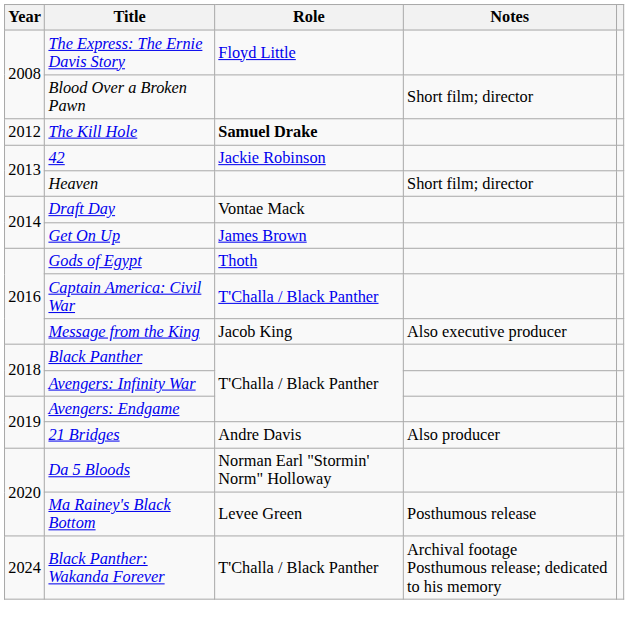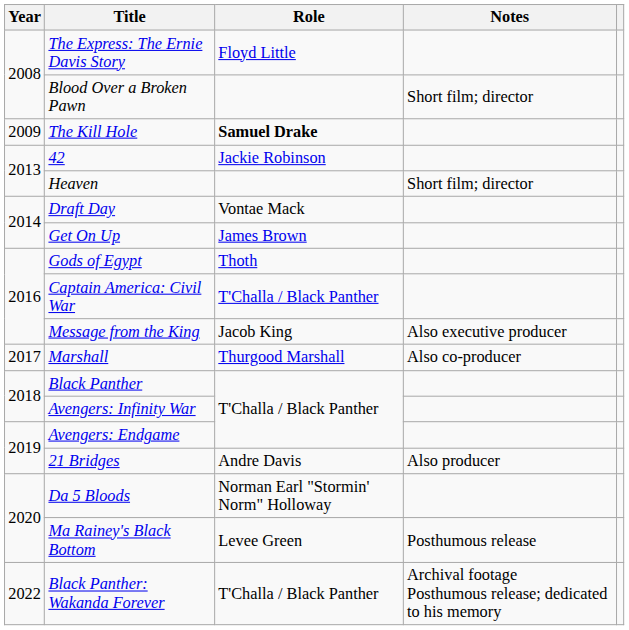The Kill Hole | Year: 2012 -> 2009
+ row: 2017 | Marshall | Thurgood Marshall | Also co-producer
Black Panther: Wakanda Forever | Year: 2024 -> 2022
